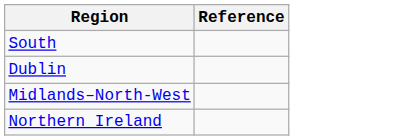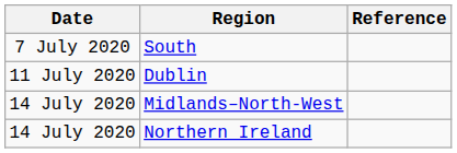+ column: Date | 7 July 2020 | 11 July 2020 | 14 July 2020 | 14 July 2020
